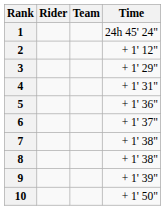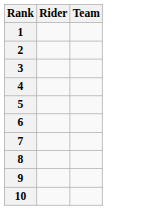- column: Time | 24h 45' 24" | + 1' 12" | + 1' 29" | + 1' 31" | + 1' 36" | + 1' 37" | + 1' 38" | + 1' 38" | + 1' 39" | + 1' 50"
